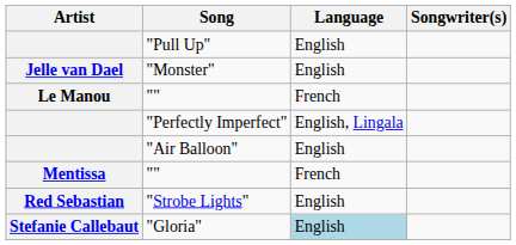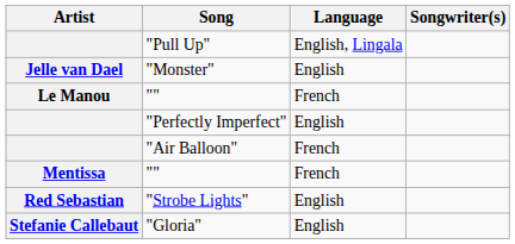"Pull Up" | Language: English -> English, Lingala
"Perfectly Imperfect" | Language: English, Lingala -> English
"Air Balloon" | Language: English -> French
"Gloria" | Language: lightblue background -> no background
